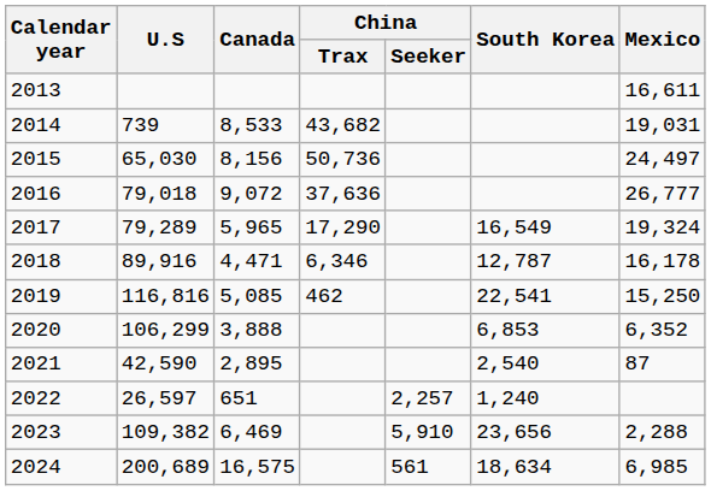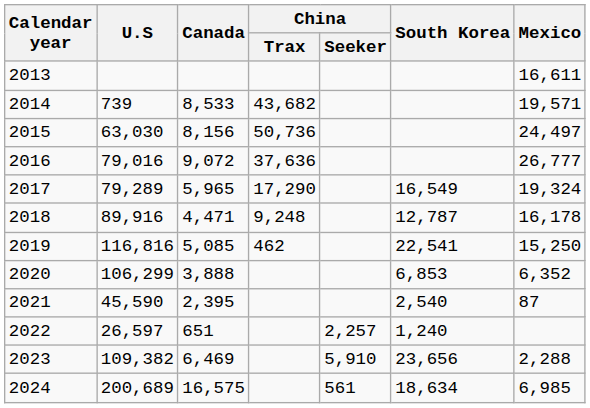2014 | Mexico: 19,031 -> 19,571
2015 | U.S: 65,030 -> 63,030
2016 | U.S: 79,018 -> 79,016
2018 | China / Trax: 6,346 -> 9,248
2021 | U.S: 42,590 -> 45,590
2021 | Canada: 2,895 -> 2,395
